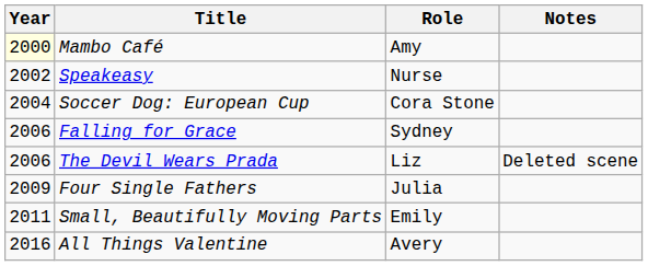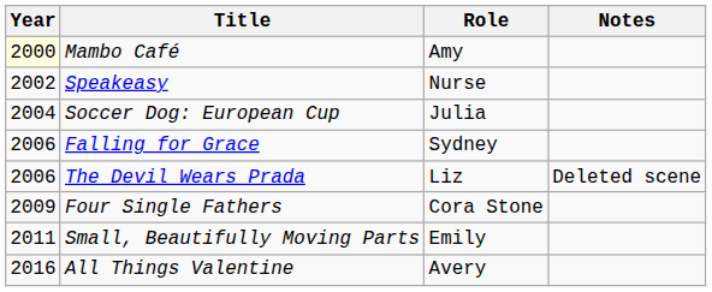Soccer Dog: European Cup | Role: Cora Stone -> Julia
Four Single Fathers | Role: Julia -> Cora Stone
